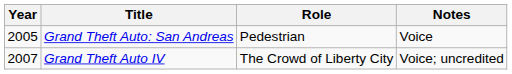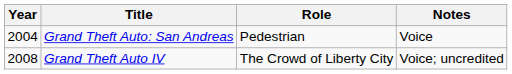Grand Theft Auto: San Andreas | Year: 2005 -> 2004
Grand Theft Auto IV | Year: 2007 -> 2008
